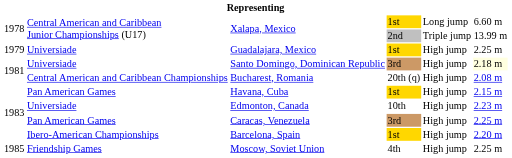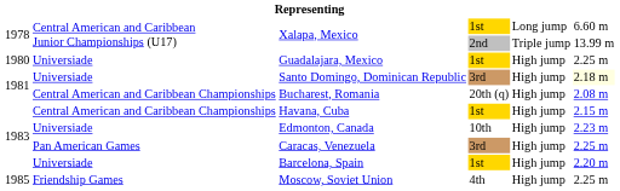Guadalajara, Mexico | column 1: 1979 -> 1980
Havana, Cuba | column 2: Pan American Games -> Central American and Caribbean Championships
Barcelona, Spain | column 2: Ibero-American Championships -> Universiade
